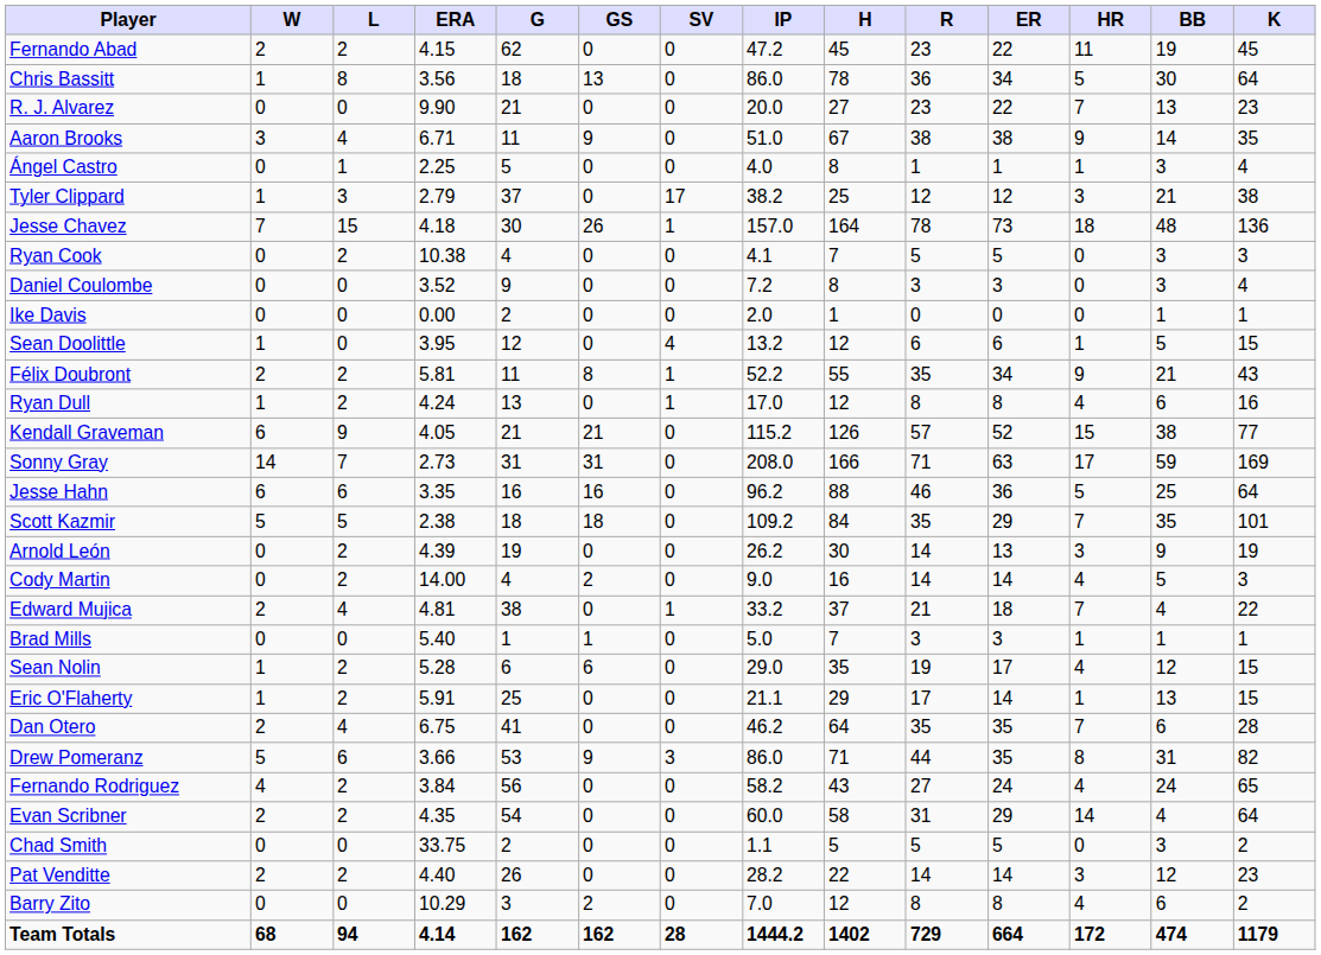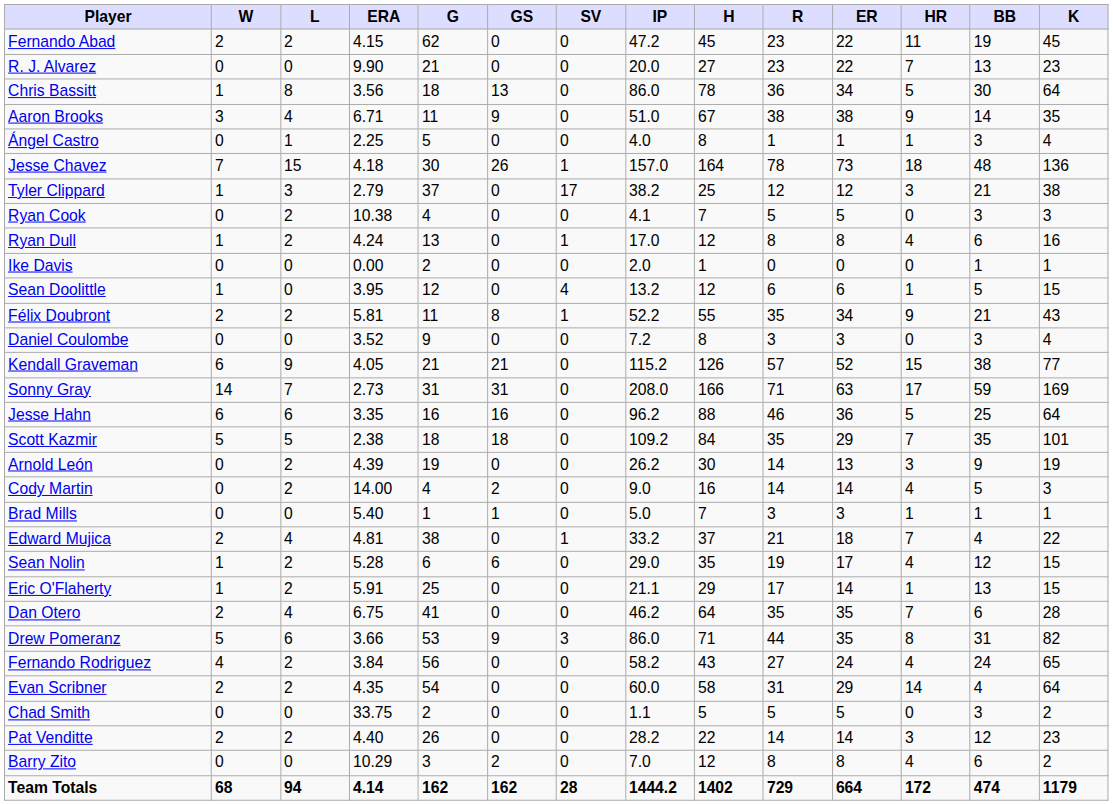rows swapped: R. J. Alvarez <-> Chris Bassitt
rows swapped: Jesse Chavez <-> Tyler Clippard
rows swapped: Daniel Coulombe <-> Ryan Dull
rows swapped: Brad Mills <-> Edward Mujica
